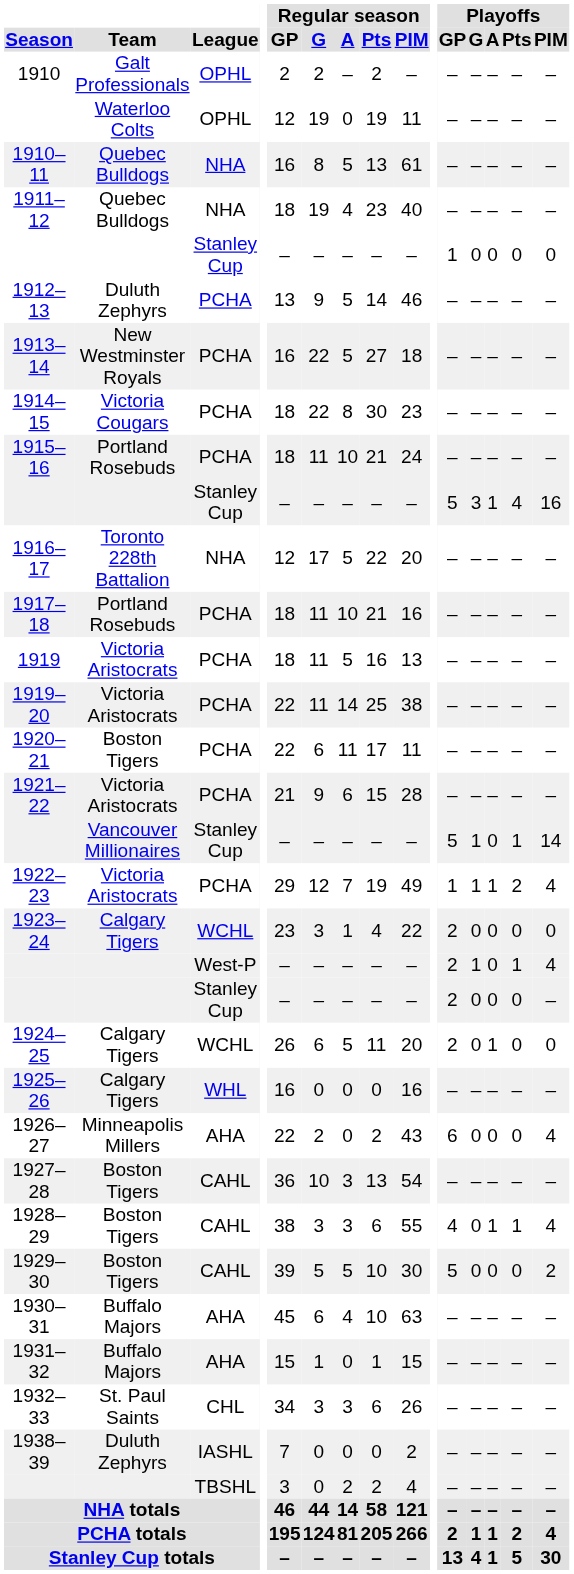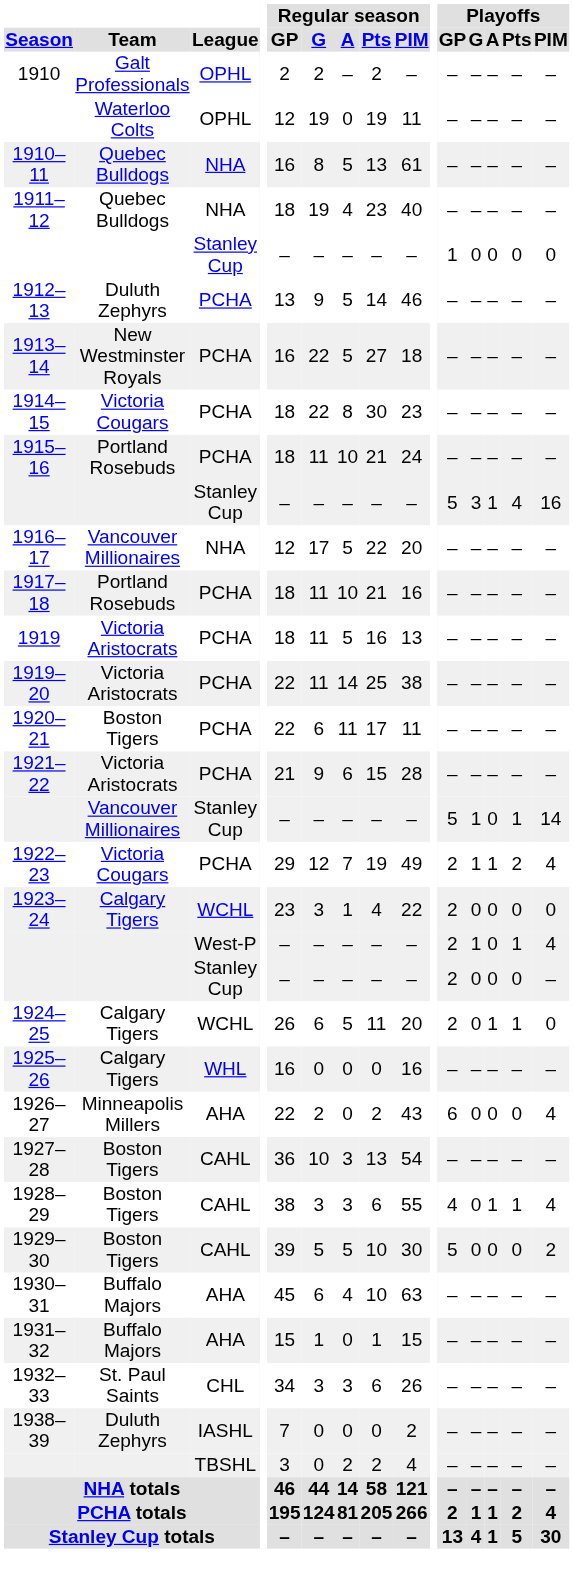1916–17 | Team: Toronto 228th Battalion -> Vancouver Millionaires
1922–23 | Team: Victoria Aristocrats -> Victoria Cougars
1922–23 | Playoffs / GP: 1 -> 2
1924–25 | Playoffs / Pts: 0 -> 1
